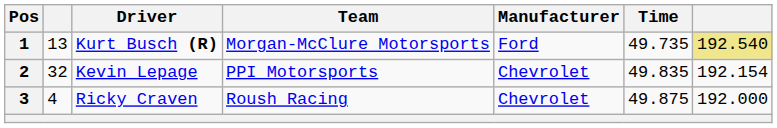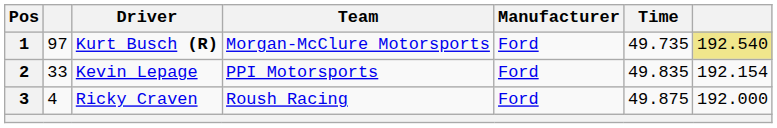1 | column 2: 13 -> 97
2 | column 2: 32 -> 33
2 | Manufacturer: Chevrolet -> Ford
3 | Manufacturer: Chevrolet -> Ford
